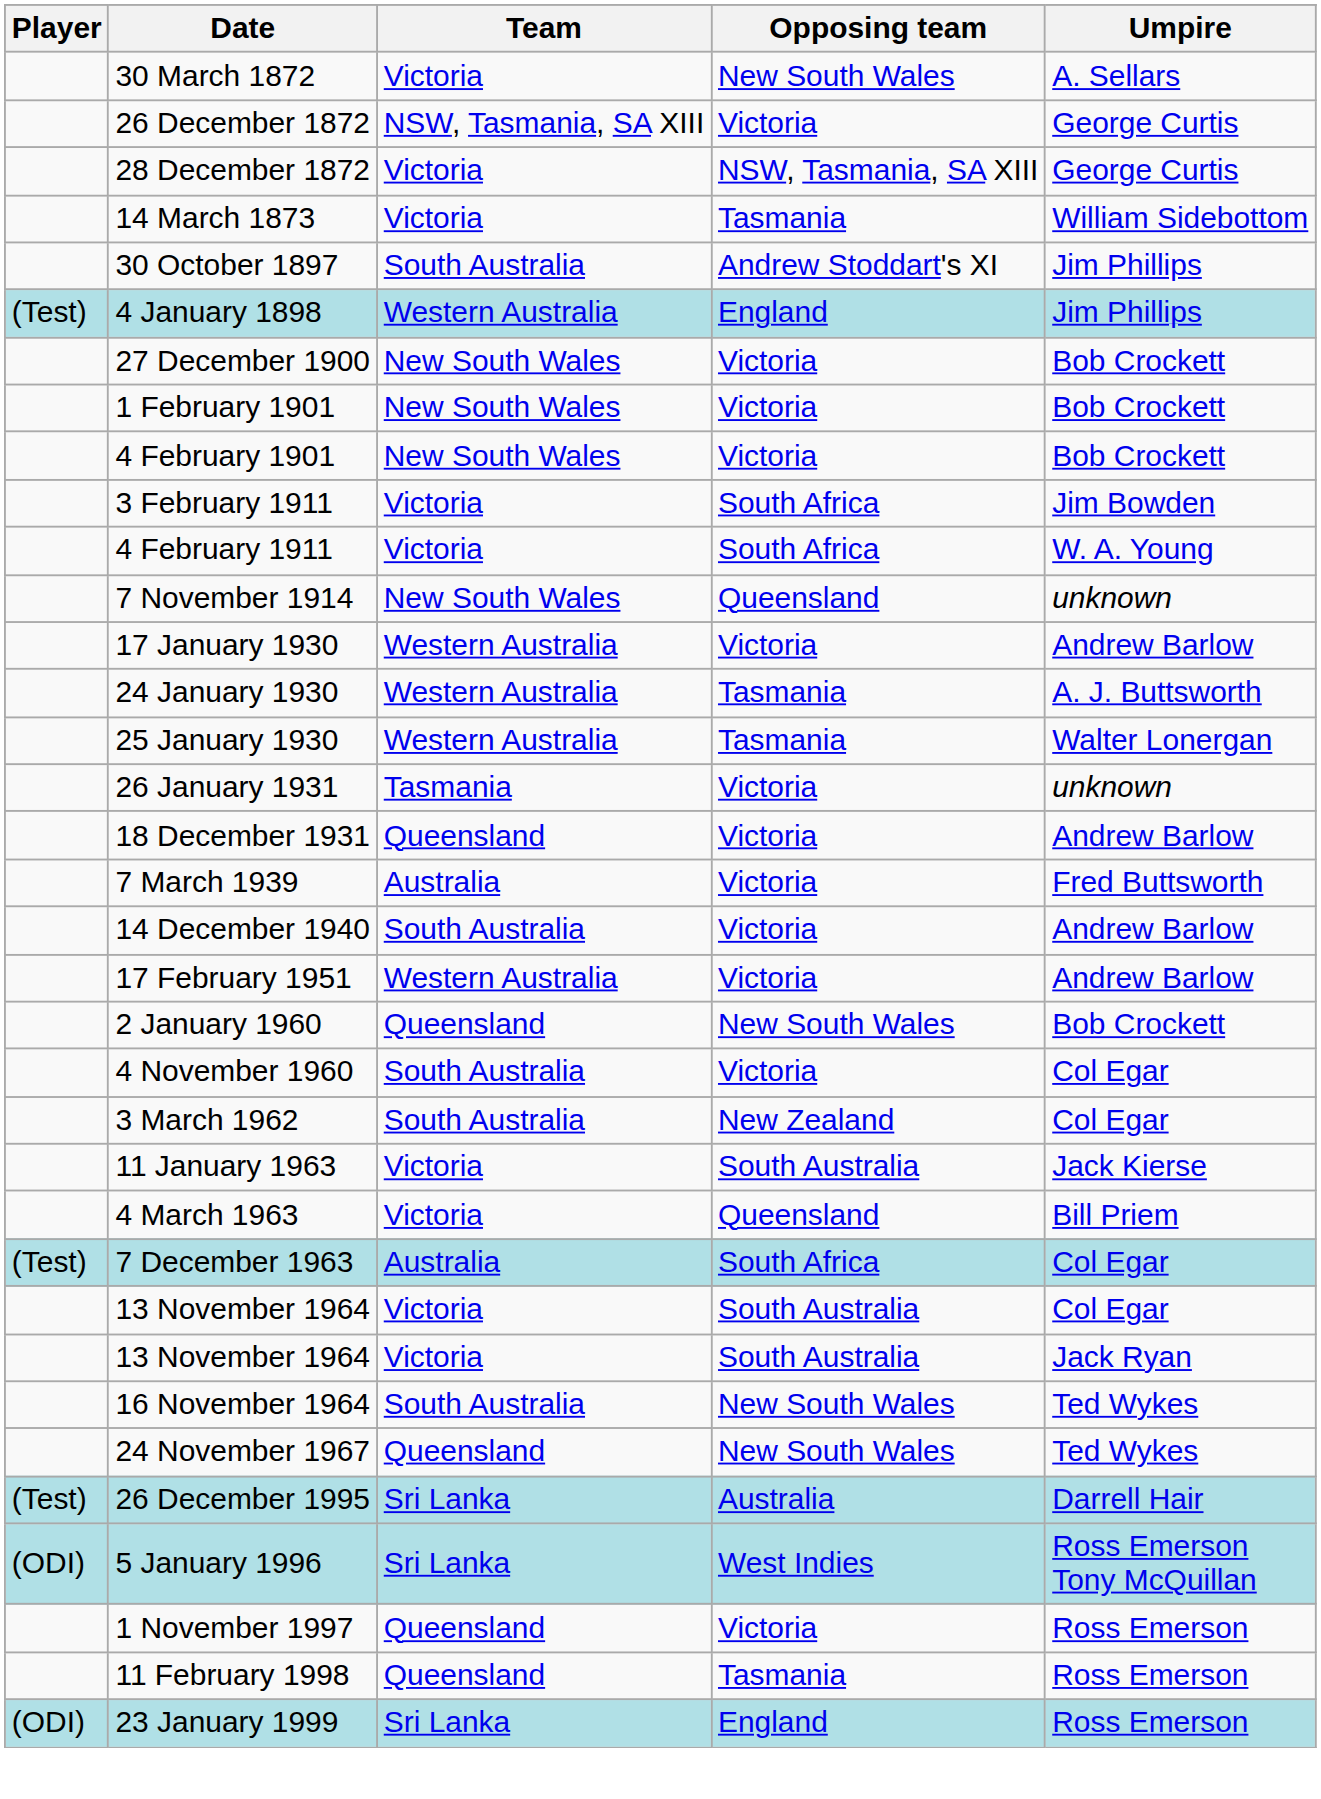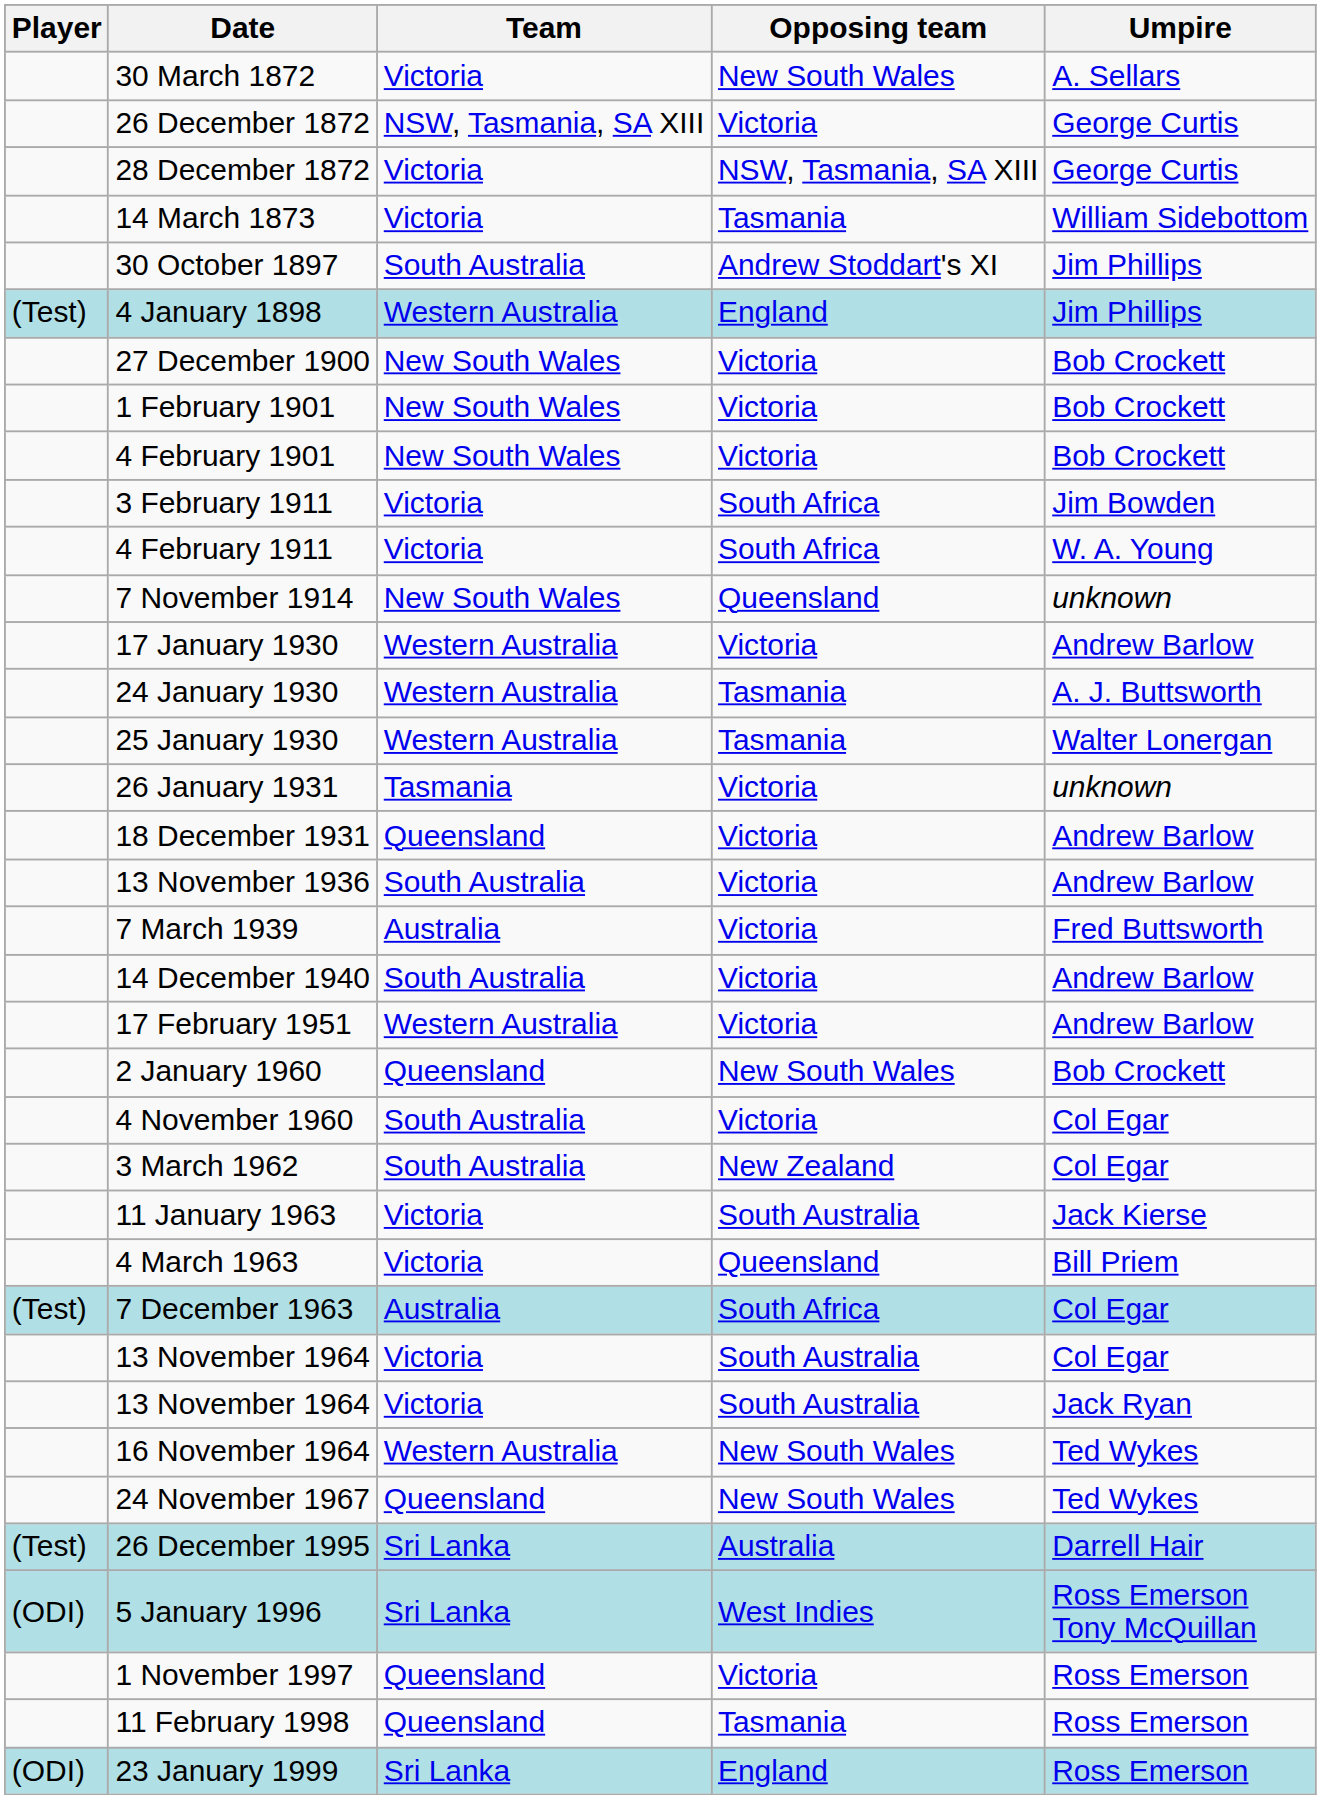+ row: 13 November 1936 | South Australia | Victoria | Andrew Barlow
16 November 1964 | Team: South Australia -> Western Australia
